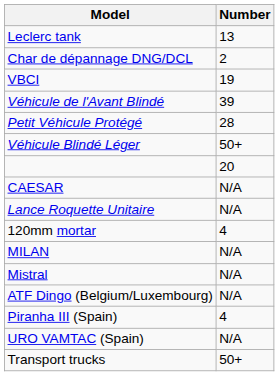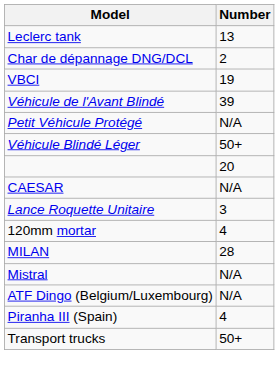Petit Véhicule Protégé | Number: 28 -> N/A
Lance Roquette Unitaire | Number: N/A -> 3
MILAN | Number: N/A -> 28
- row: URO VAMTAC (Spain) | N/A
